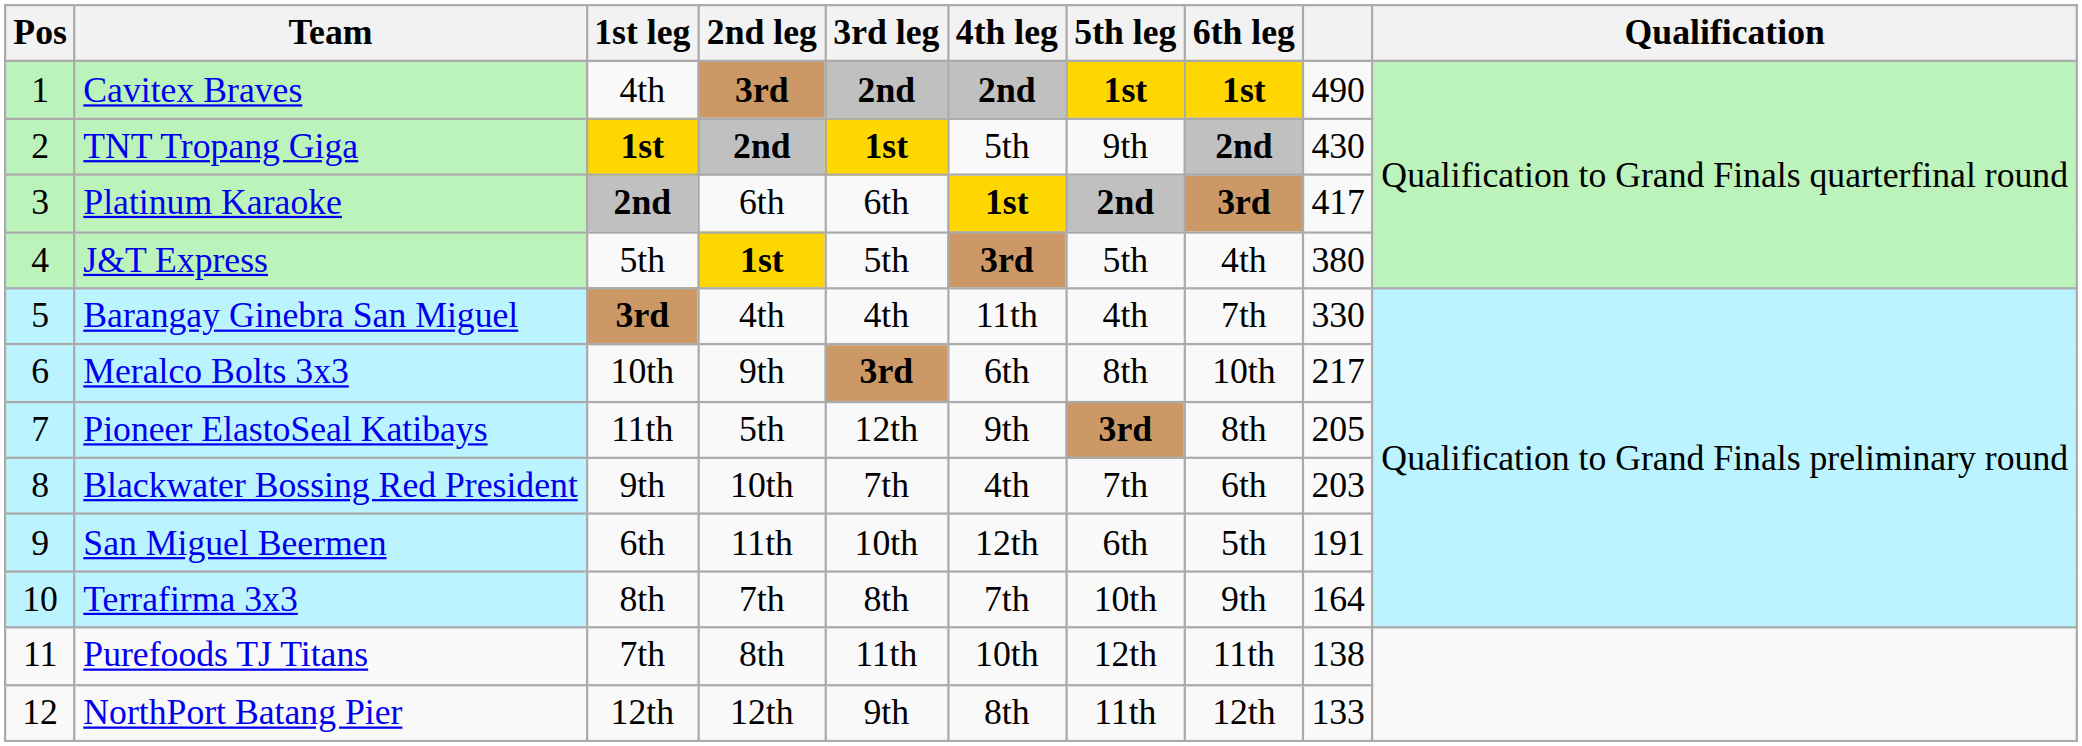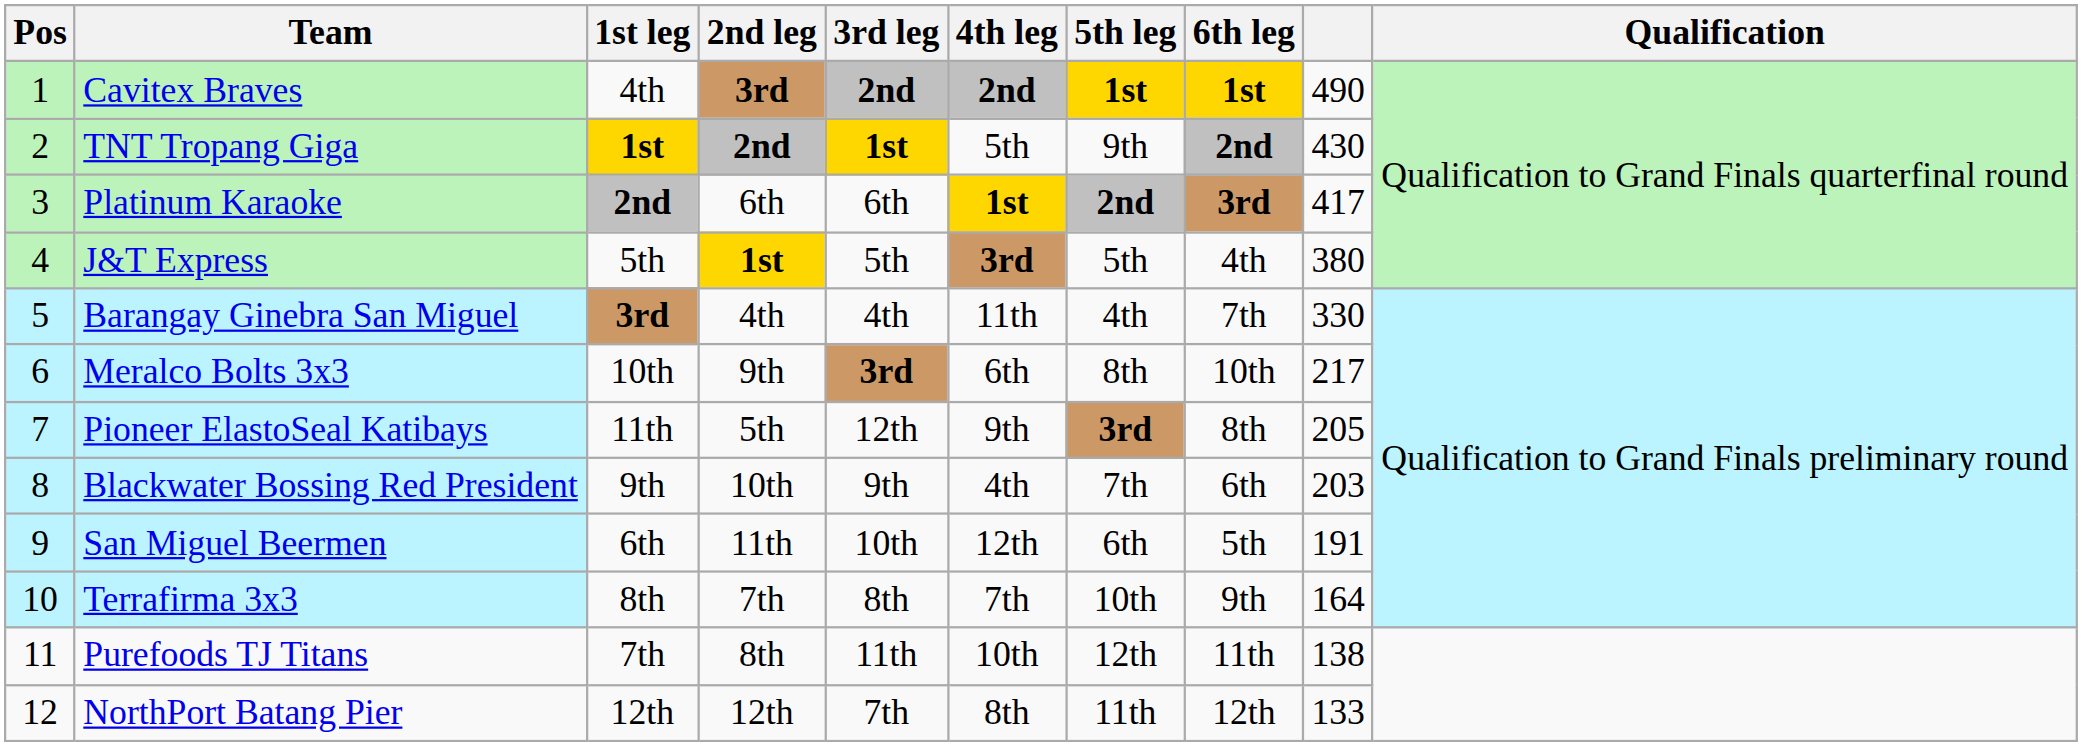Blackwater Bossing Red President | 3rd leg: 7th -> 9th
NorthPort Batang Pier | 3rd leg: 9th -> 7th
